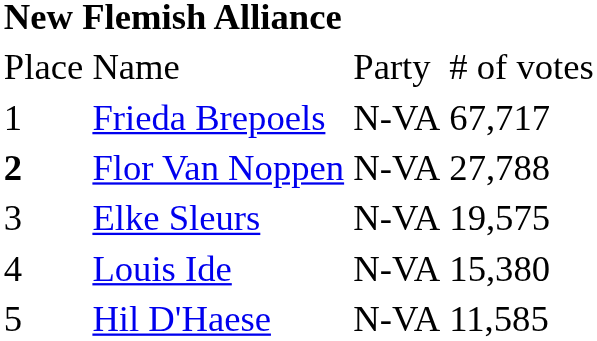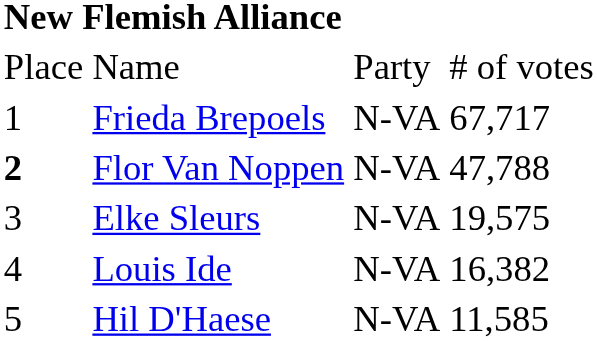Flor Van Noppen | column 4: 27,788 -> 47,788
Louis Ide | column 4: 15,380 -> 16,382
